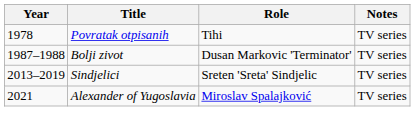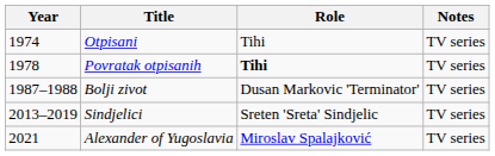+ row: 1974 | Otpisani | Tihi | TV series
Povratak otpisanih | Role: normal -> bold
